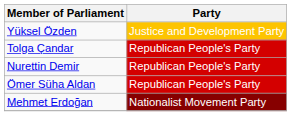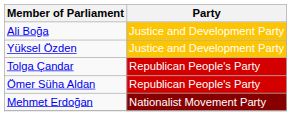+ row: Ali Boğa | Justice and Development Party
- row: Nurettin Demir | Republican People's Party
